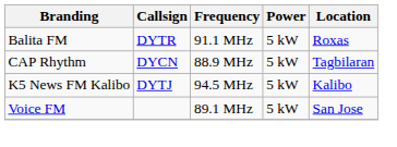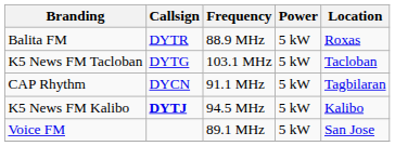Balita FM | Frequency: 91.1 MHz -> 88.9 MHz
+ row: K5 News FM Tacloban | DYTG | 103.1 MHz | 5 kW | Tacloban
CAP Rhythm | Frequency: 88.9 MHz -> 91.1 MHz
K5 News FM Kalibo | Callsign: normal -> bold
